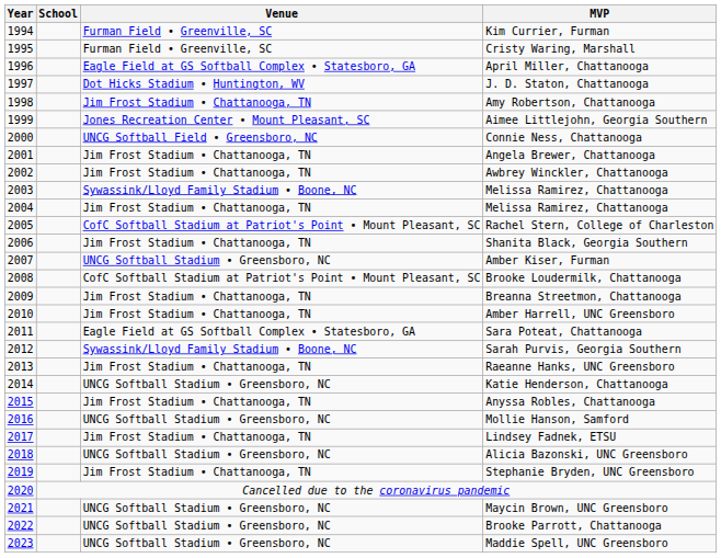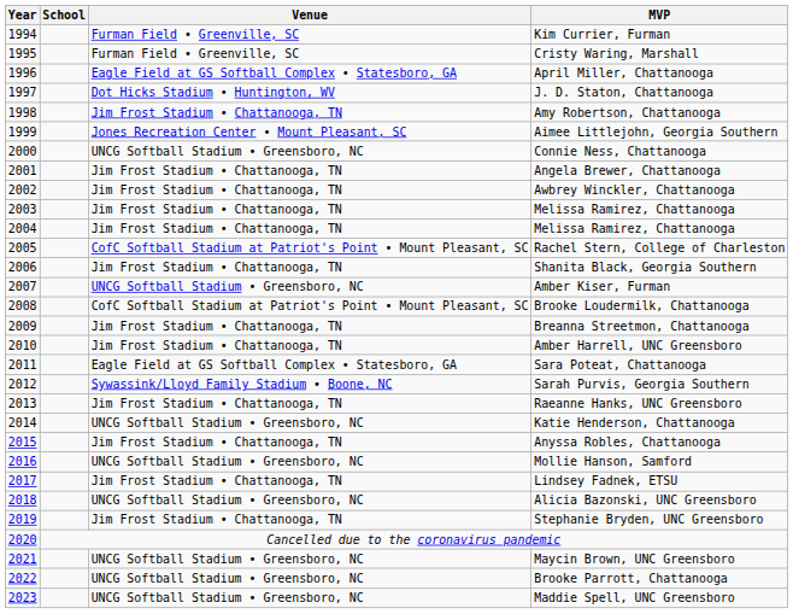Connie Ness, Chattanooga | Venue: UNCG Softball Field • Greensboro, NC -> UNCG Softball Stadium • Greensboro, NC
2003 / Melissa Ramirez, Chattanooga | Venue: Sywassink/Lloyd Family Stadium • Boone, NC -> Jim Frost Stadium • Chattanooga, TN
